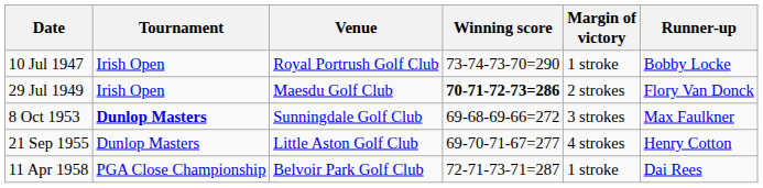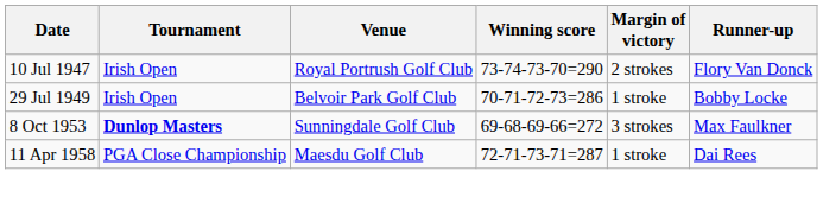10 Jul 1947 | Margin of victory: 1 stroke -> 2 strokes
10 Jul 1947 | Runner-up: Bobby Locke -> Flory Van Donck
29 Jul 1949 | Venue: Maesdu Golf Club -> Belvoir Park Golf Club
29 Jul 1949 | Winning score: bold -> normal
29 Jul 1949 | Margin of victory: 2 strokes -> 1 stroke
29 Jul 1949 | Runner-up: Flory Van Donck -> Bobby Locke
- row: 21 Sep 1955 | Dunlop Masters | Little Aston Golf Club | 69-70-71-67=277 | 4 strokes | Henry Cotton
11 Apr 1958 | Venue: Belvoir Park Golf Club -> Maesdu Golf Club
